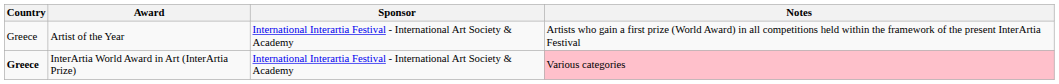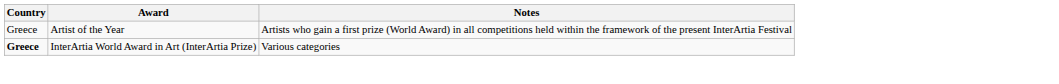- column: Sponsor | International Interartia Festival - International Art Society & Academy | International Interartia Festival - International Art Society & Academy
InterArtia World Award in Art (InterArtia Prize) | Notes: pink background -> no background
